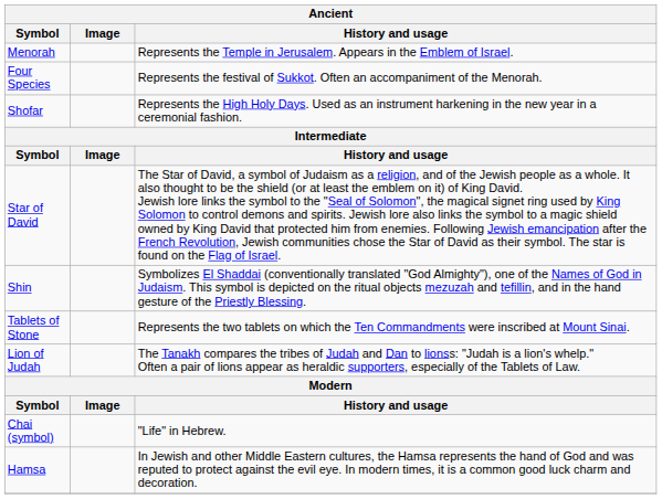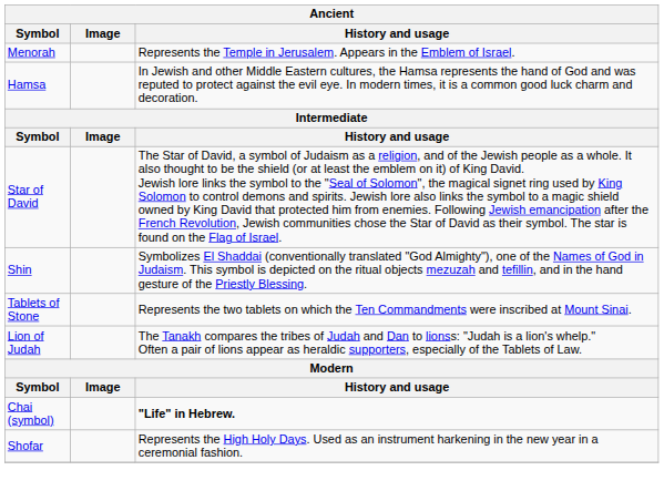- row: Four Species | Represents the festival of Sukkot. Often an accompaniment of the Menorah.
rows swapped: Shofar <-> Hamsa
Chai (symbol) | History and usage: normal -> bold
